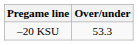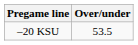–20 KSU | Over/under: 53.3 -> 53.5
